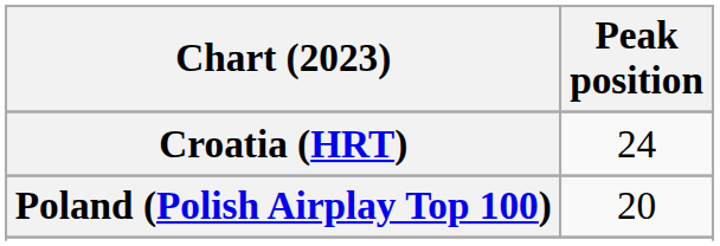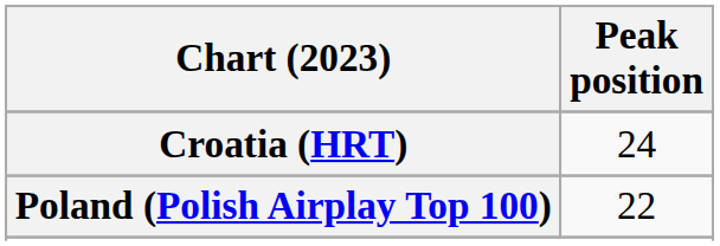Poland (Polish Airplay Top 100) | Peak position: 20 -> 22
